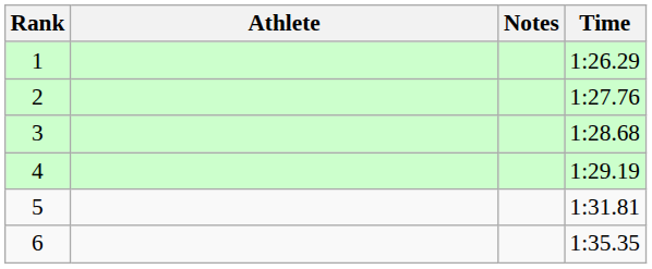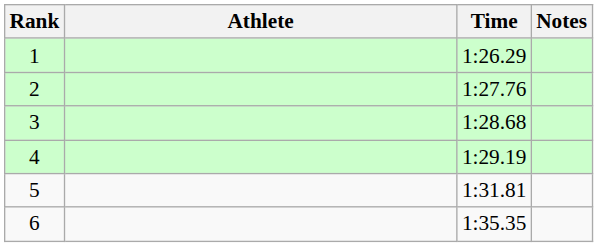columns swapped: Time <-> Notes
